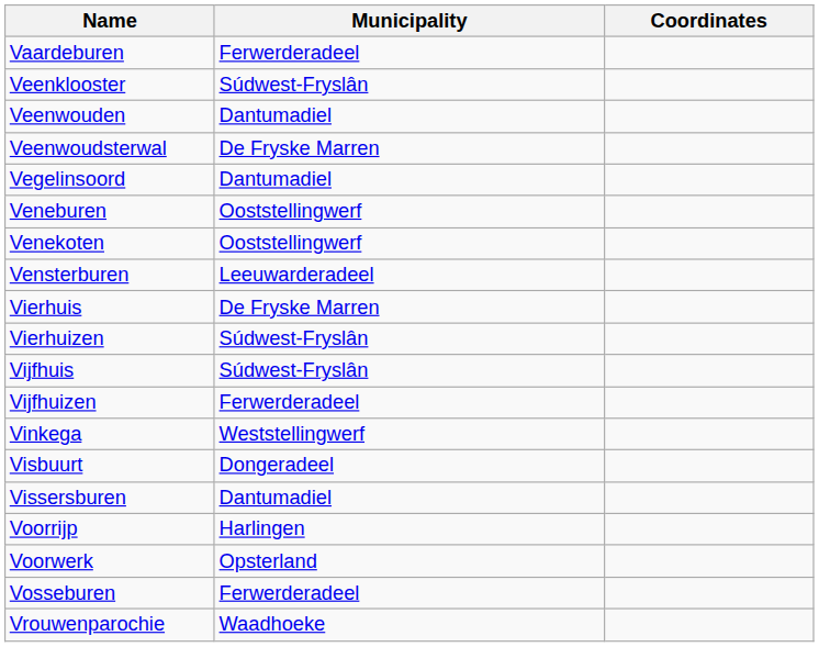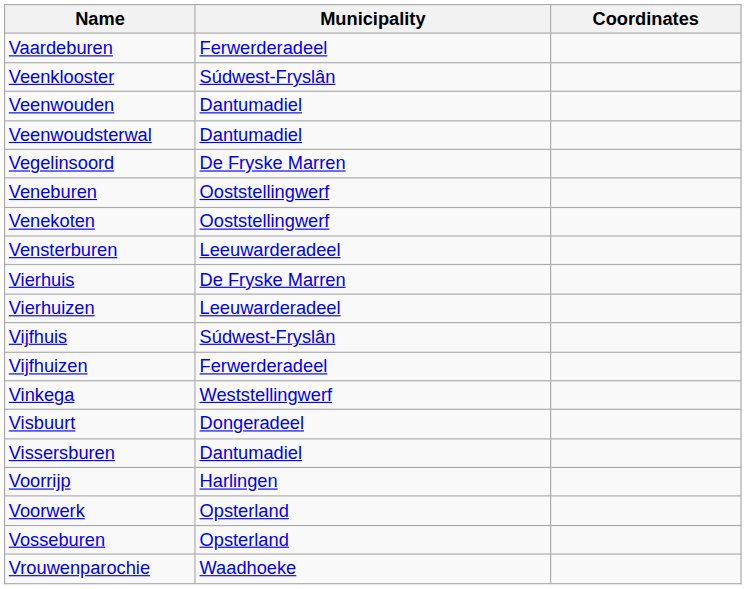Veenwoudsterwal | Municipality: De Fryske Marren -> Dantumadiel
Vegelinsoord | Municipality: Dantumadiel -> De Fryske Marren
Vierhuizen | Municipality: Súdwest-Fryslân -> Leeuwarderadeel
Vosseburen | Municipality: Ferwerderadeel -> Opsterland
